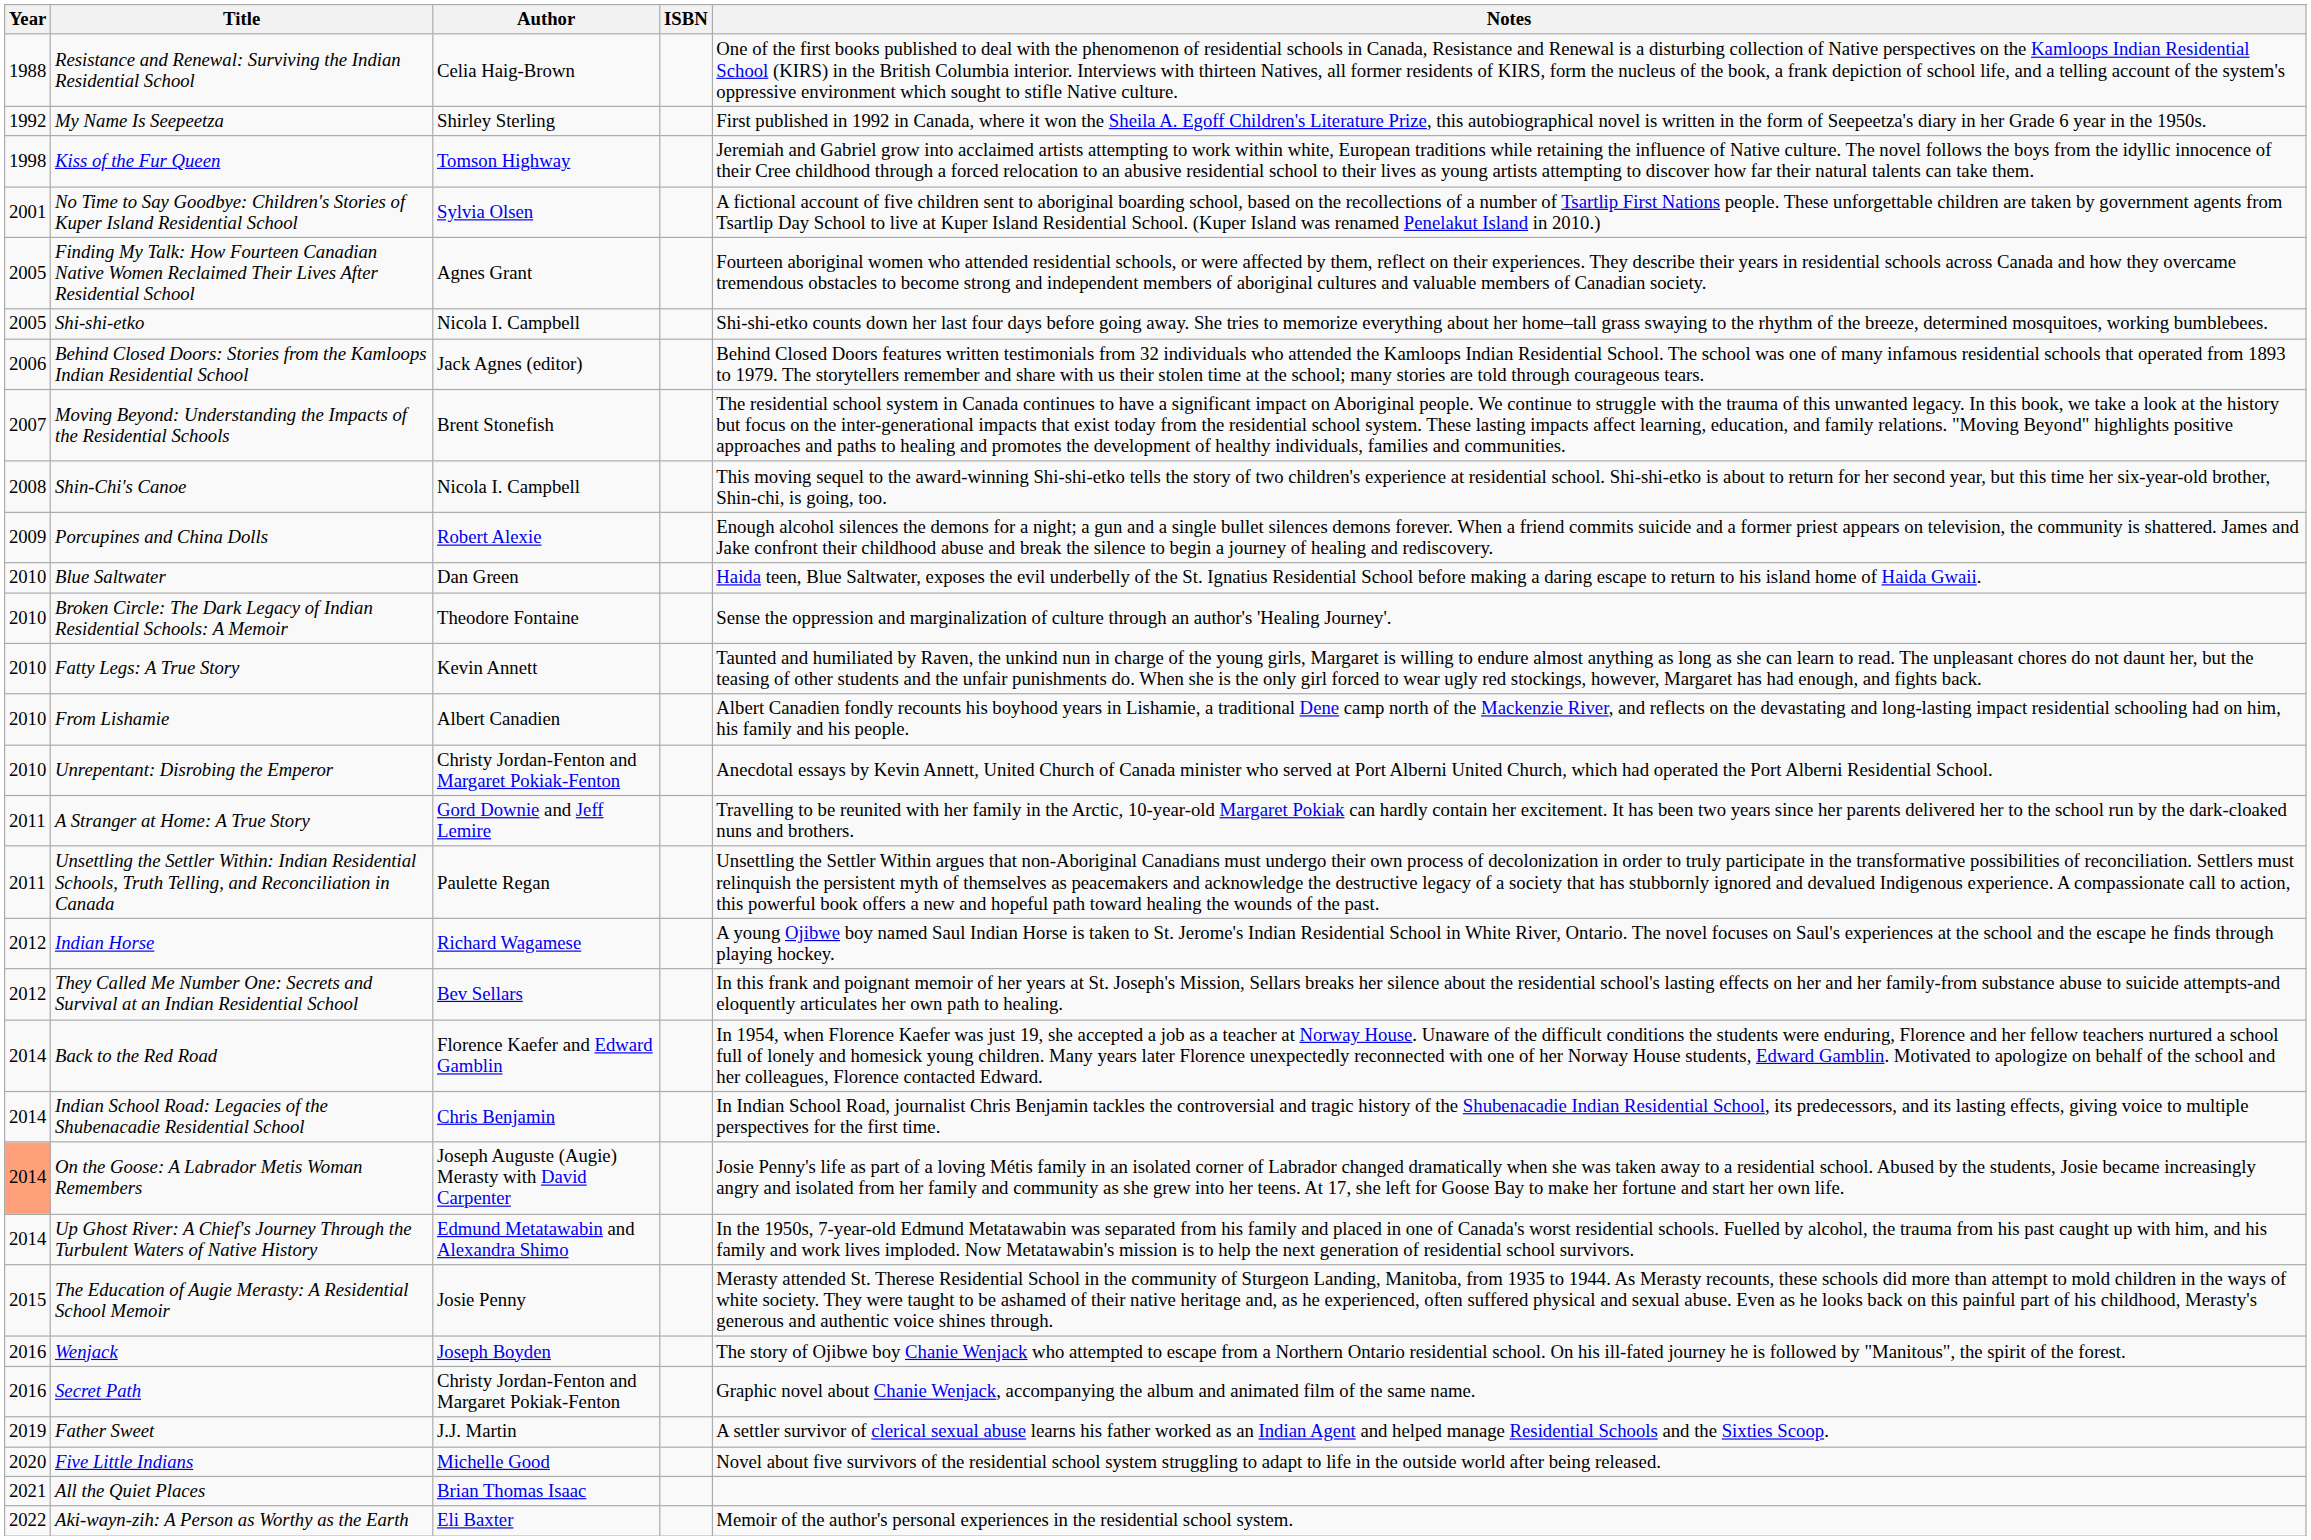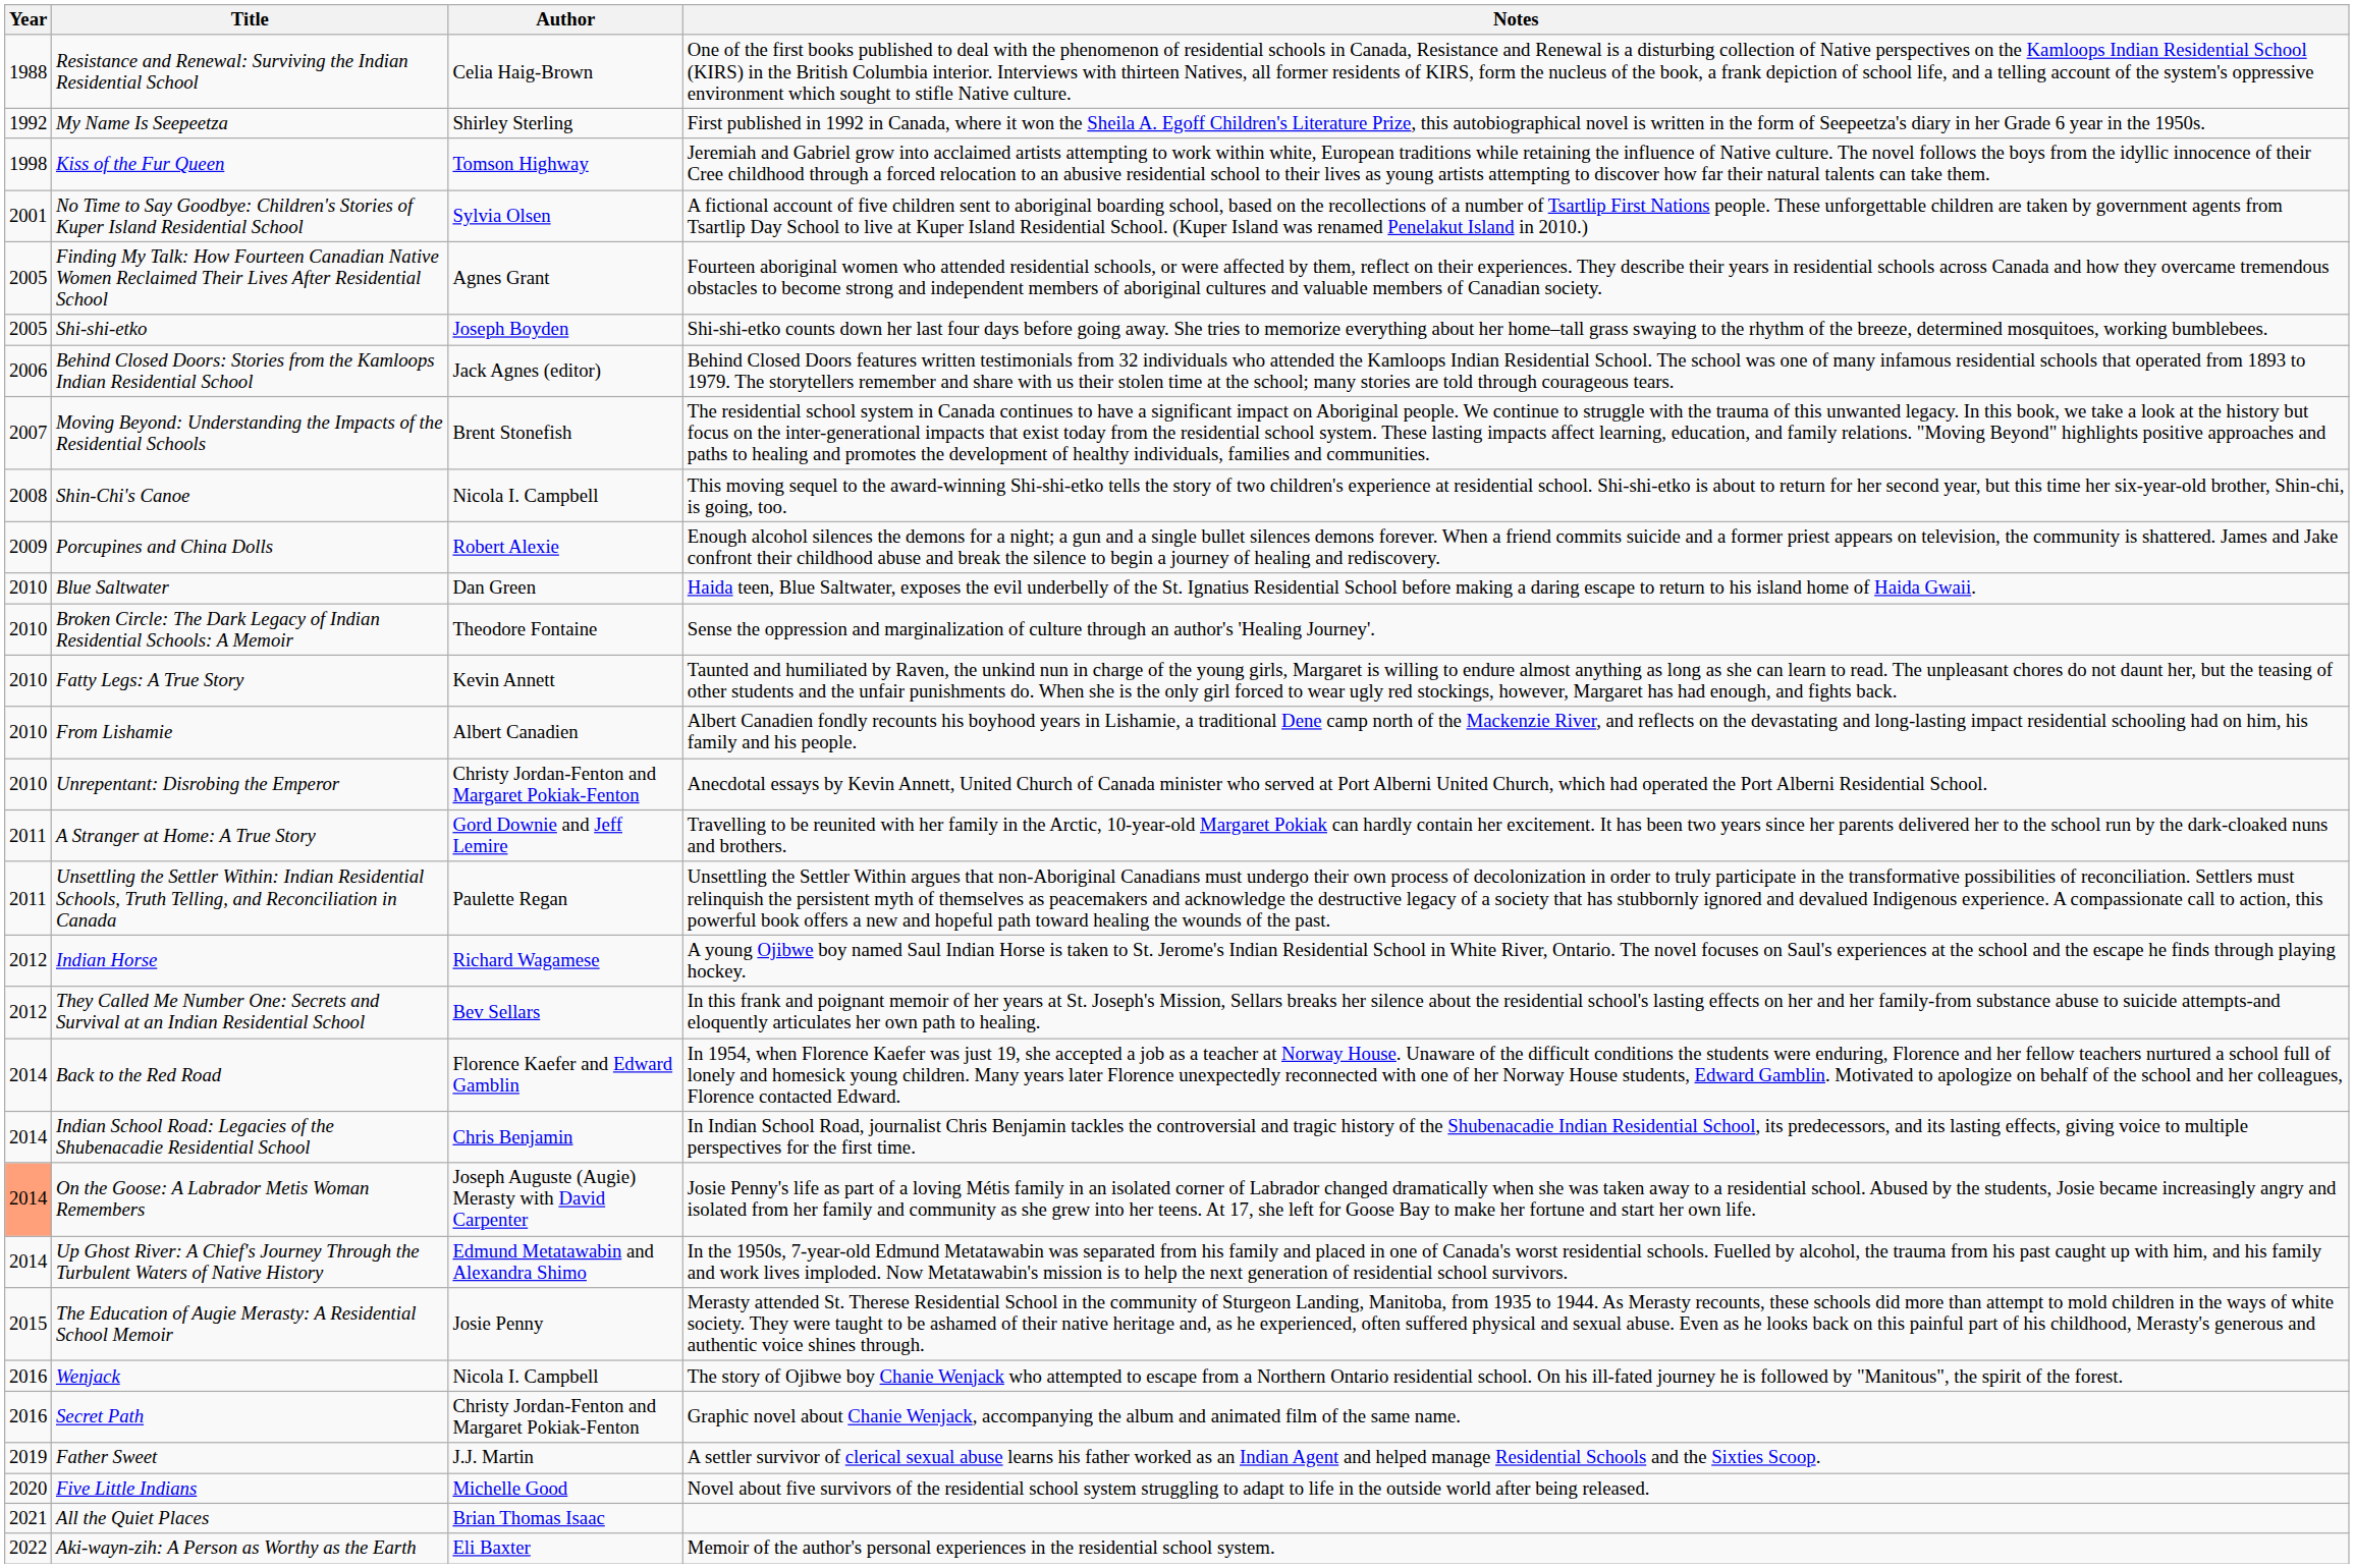- column: ISBN
Shi-shi-etko | Author: Nicola I. Campbell -> Joseph Boyden
Wenjack | Author: Joseph Boyden -> Nicola I. Campbell
